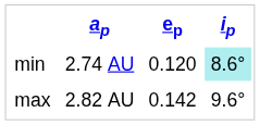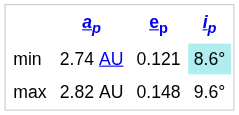min | ep: 0.120 -> 0.121
max | ep: 0.142 -> 0.148
